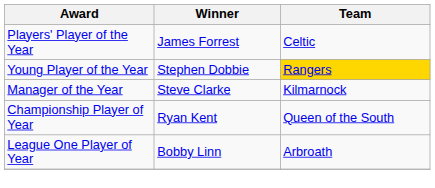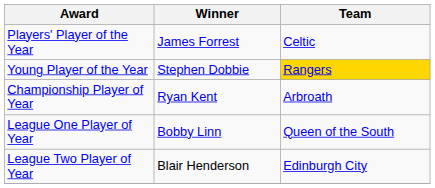- row: Manager of the Year | Steve Clarke | Kilmarnock
Championship Player of Year | Team: Queen of the South -> Arbroath
League One Player of Year | Team: Arbroath -> Queen of the South
+ row: League Two Player of Year | Blair Henderson | Edinburgh City
